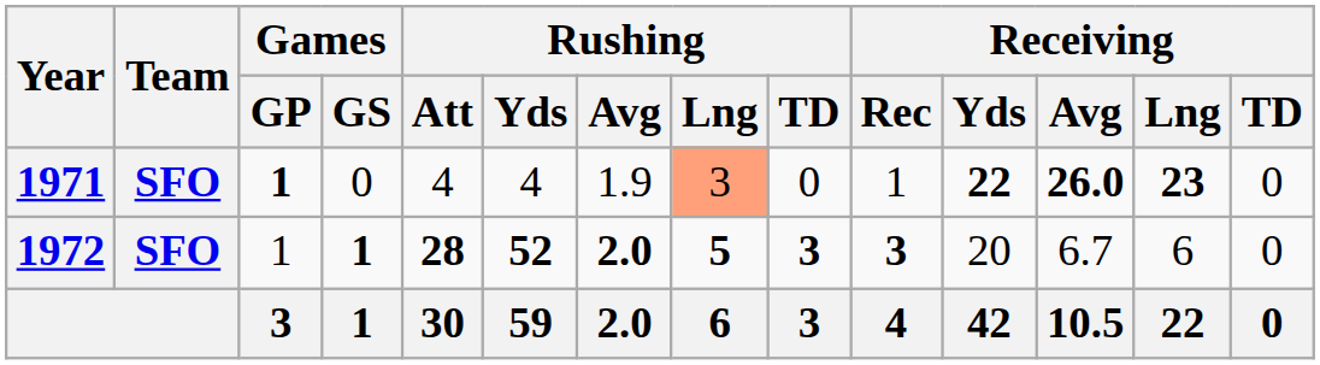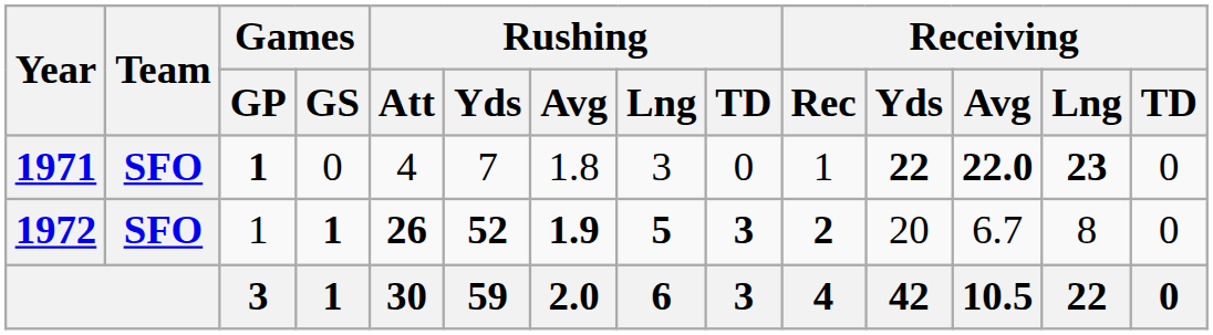1971 | Rushing / Yds: 4 -> 7
1971 | Rushing / Avg: 1.9 -> 1.8
1971 | Rushing / Lng: lightsalmon background -> no background
1971 | Receiving / Avg: 26.0 -> 22.0
1972 | Rushing / Att: 28 -> 26
1972 | Rushing / Avg: 2.0 -> 1.9
1972 | Receiving / Rec: 3 -> 2
1972 | Receiving / Lng: 6 -> 8
